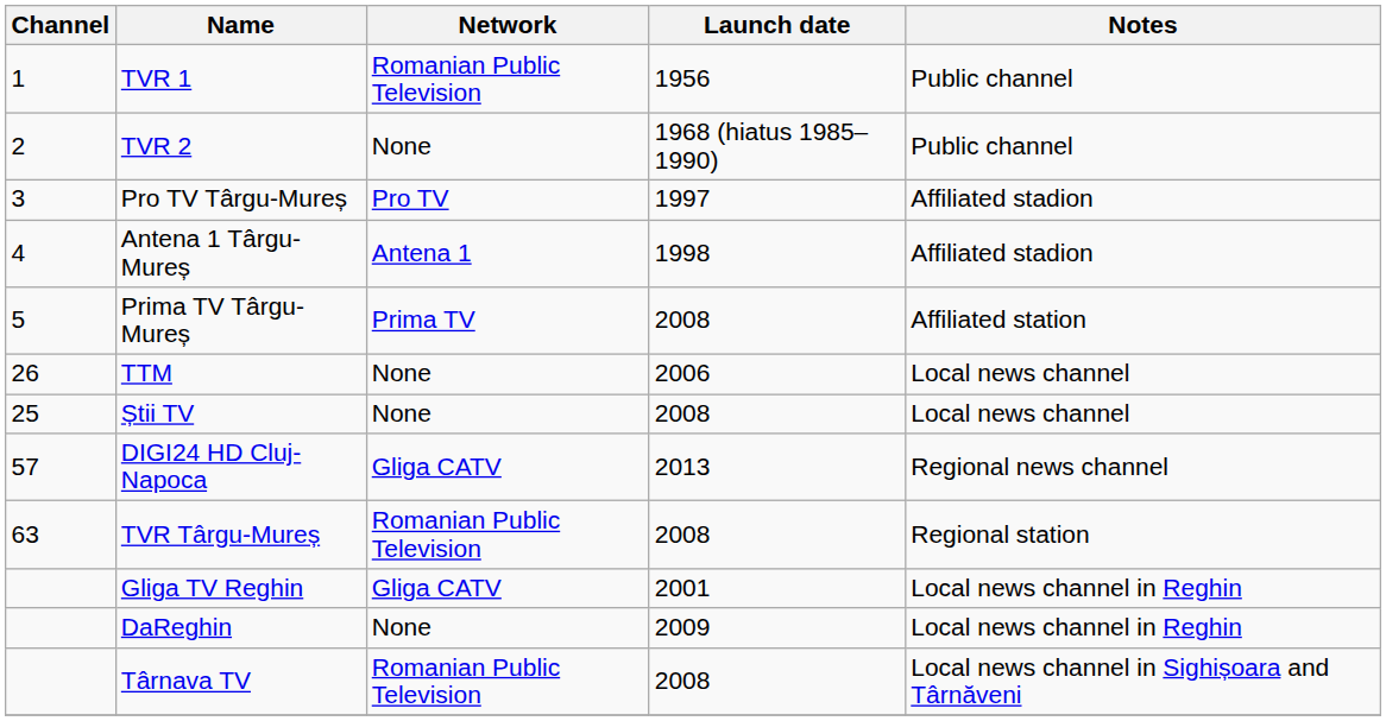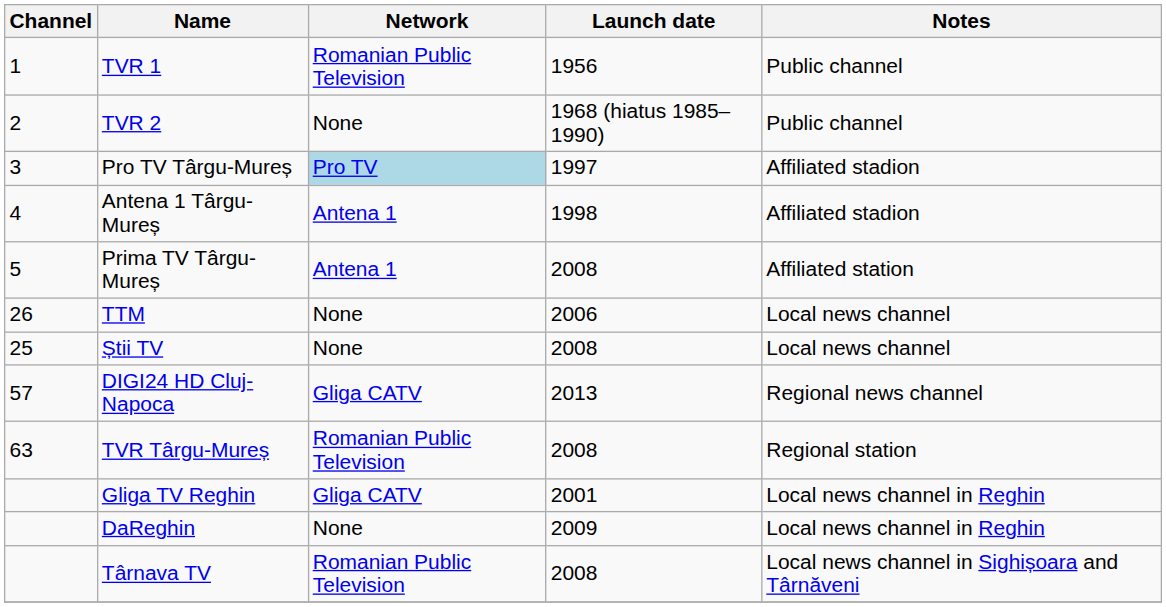Pro TV Târgu-Mureș | Network: no background -> lightblue background
Prima TV Târgu-Mureș | Network: Prima TV -> Antena 1
